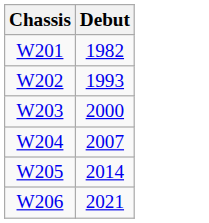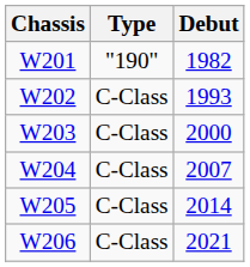+ column: Type | "190" | C-Class | C-Class | C-Class | C-Class | C-Class
